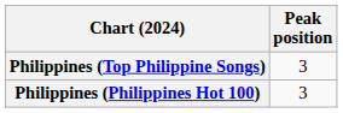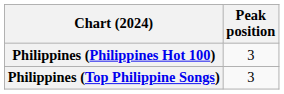rows swapped: Philippines (Philippines Hot 100) <-> Philippines (Top Philippine Songs)
